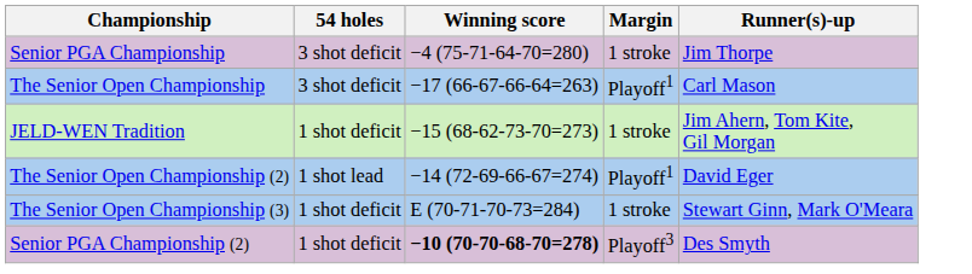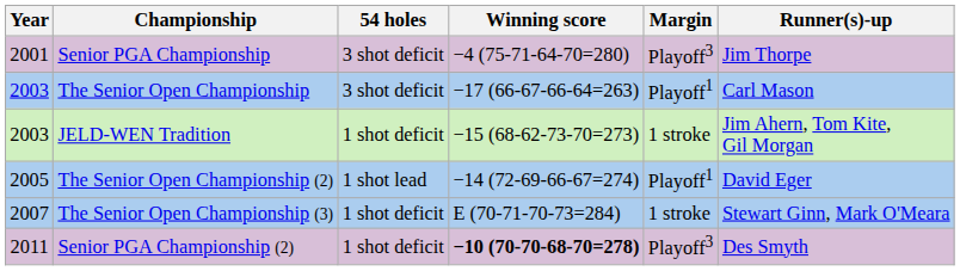+ column: Year | 2001 | 2003 | 2003 | 2005 | 2007 | 2011
Senior PGA Championship | Margin: 1 stroke -> Playoff3
